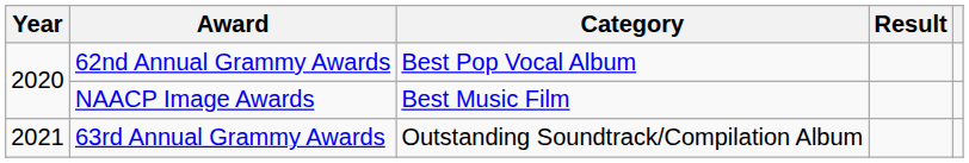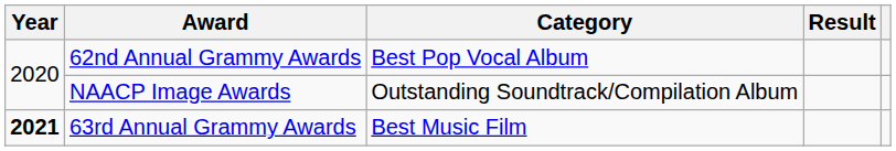NAACP Image Awards | Category: Best Music Film -> Outstanding Soundtrack/Compilation Album
63rd Annual Grammy Awards | Year: normal -> bold
63rd Annual Grammy Awards | Category: Outstanding Soundtrack/Compilation Album -> Best Music Film
